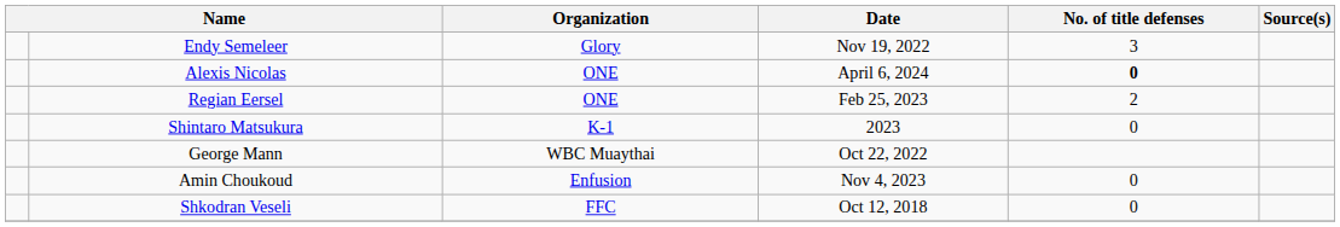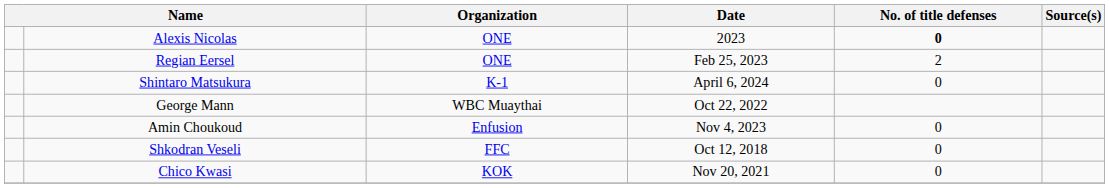- row: Endy Semeleer | Glory | Nov 19, 2022 | 3
Alexis Nicolas | Date: April 6, 2024 -> 2023
Shintaro Matsukura | Date: 2023 -> April 6, 2024
+ row: Chico Kwasi | KOK | Nov 20, 2021 | 0
